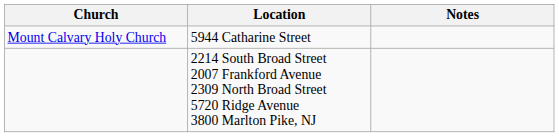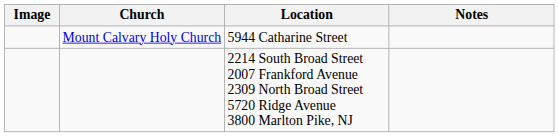+ column: Image
